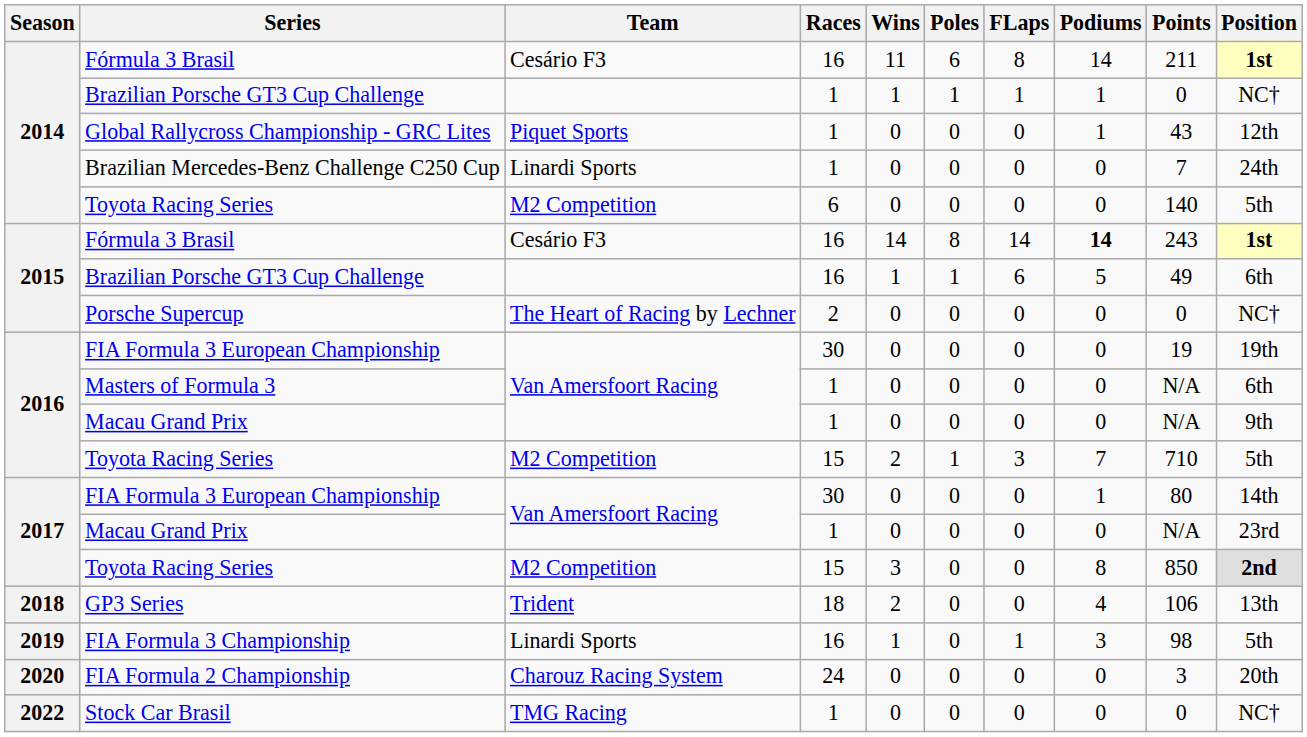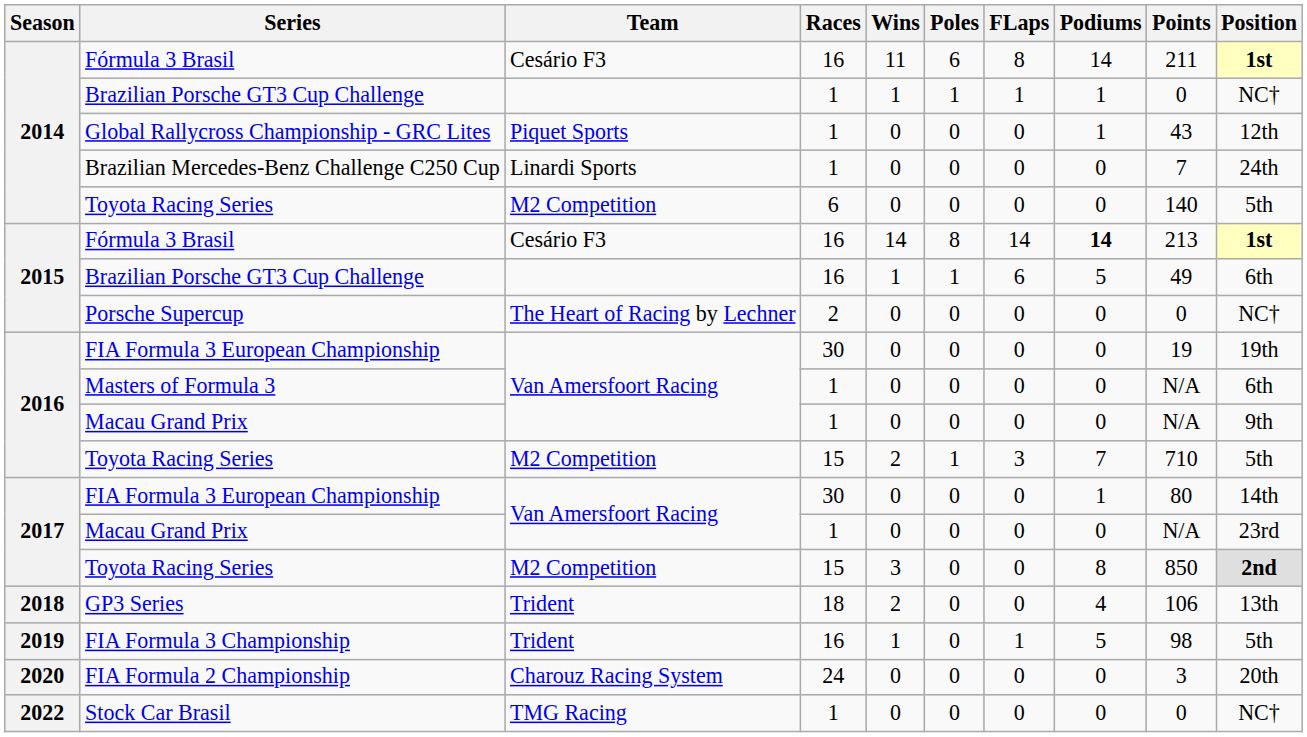2015 / Fórmula 3 Brasil | Points: 243 -> 213
FIA Formula 3 Championship | Team: Linardi Sports -> Trident
FIA Formula 3 Championship | Podiums: 3 -> 5
